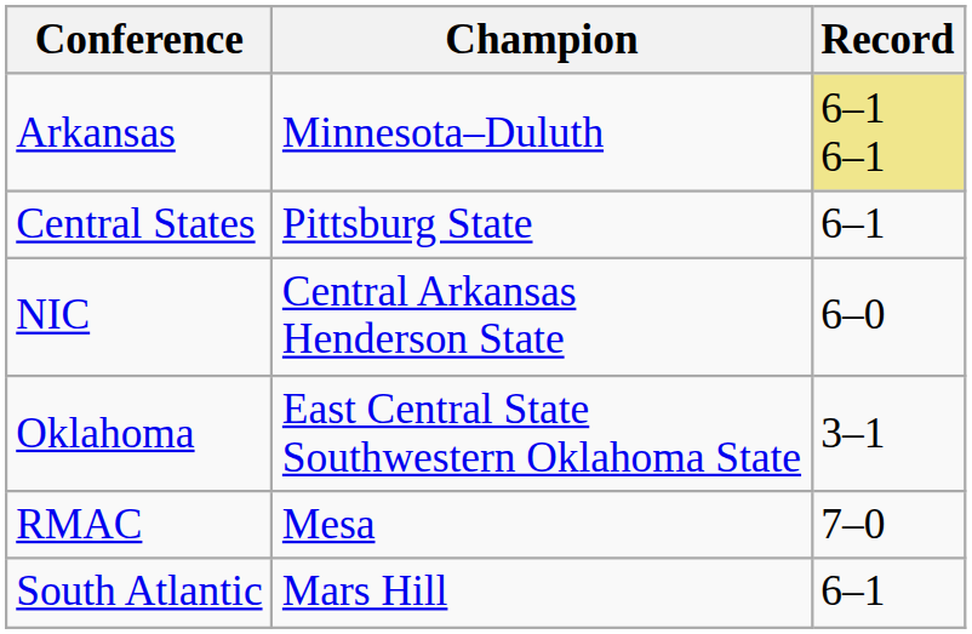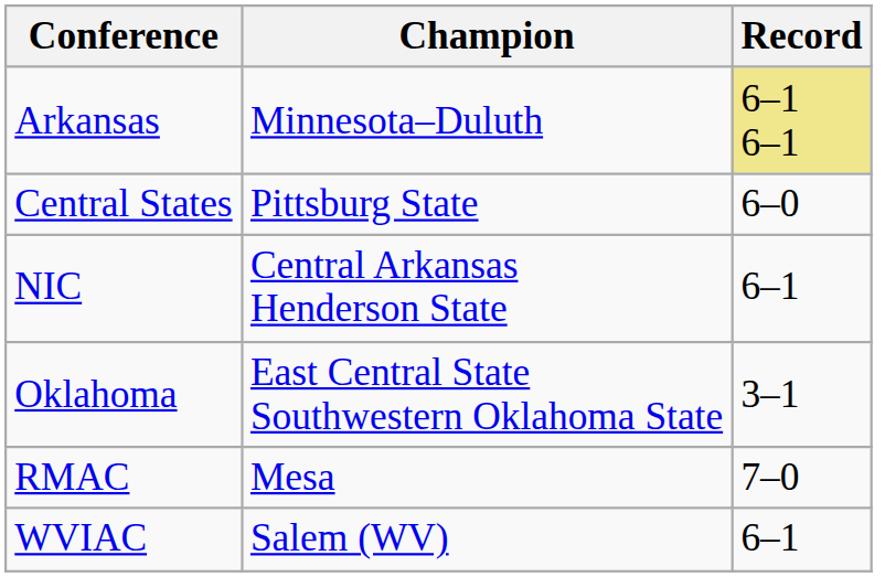Central States | Record: 6–1 -> 6–0
NIC | Record: 6–0 -> 6–1
- row: South Atlantic | Mars Hill | 6–1
+ row: WVIAC | Salem (WV) | 6–1
